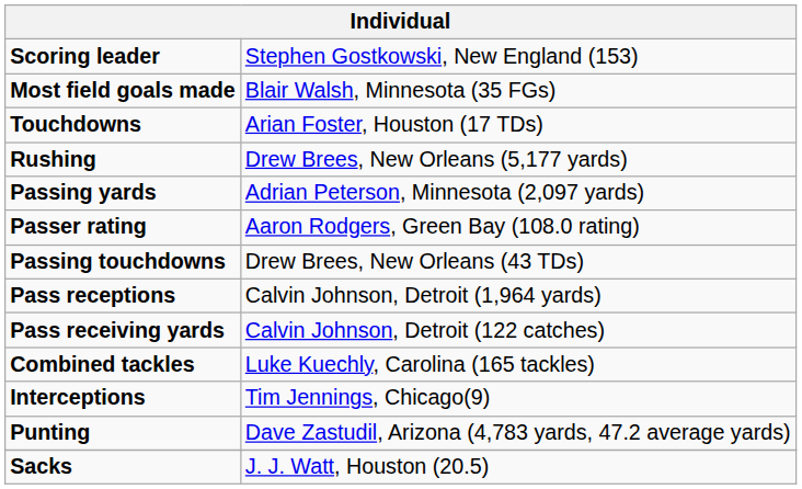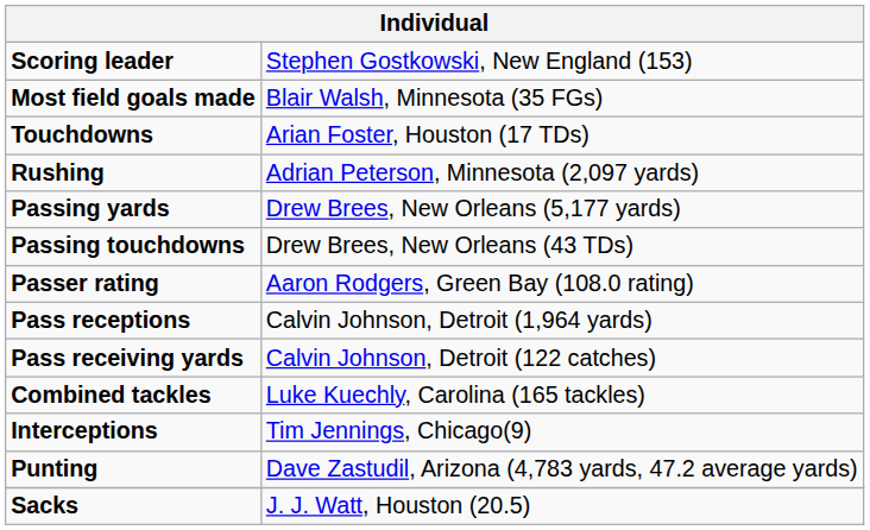Rushing | column 2: Drew Brees, New Orleans (5,177 yards) -> Adrian Peterson, Minnesota (2,097 yards)
Passing yards | column 2: Adrian Peterson, Minnesota (2,097 yards) -> Drew Brees, New Orleans (5,177 yards)
rows swapped: Passing touchdowns <-> Passer rating
